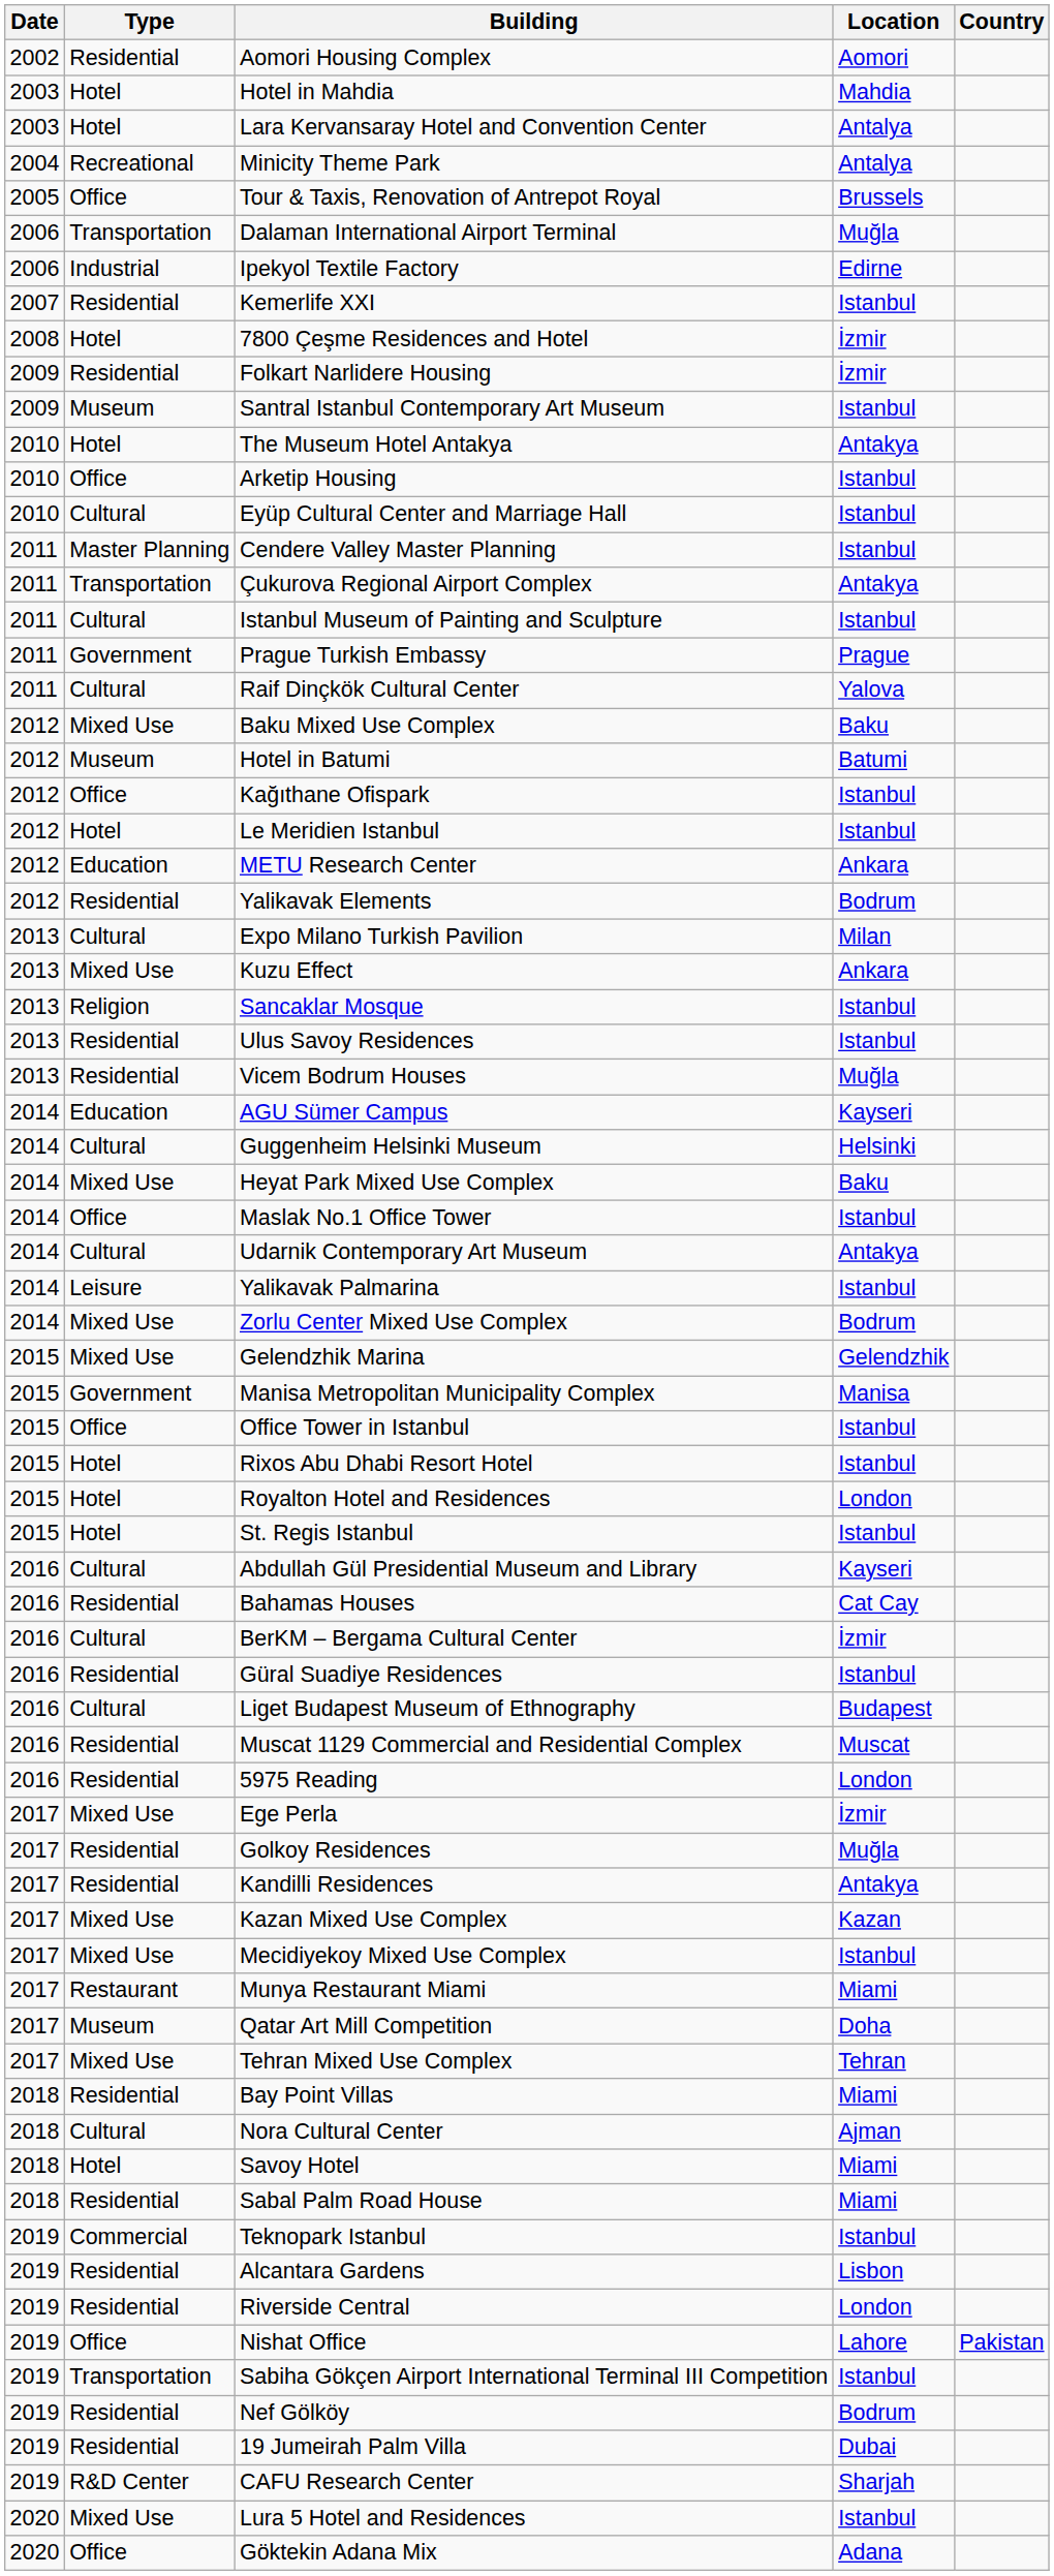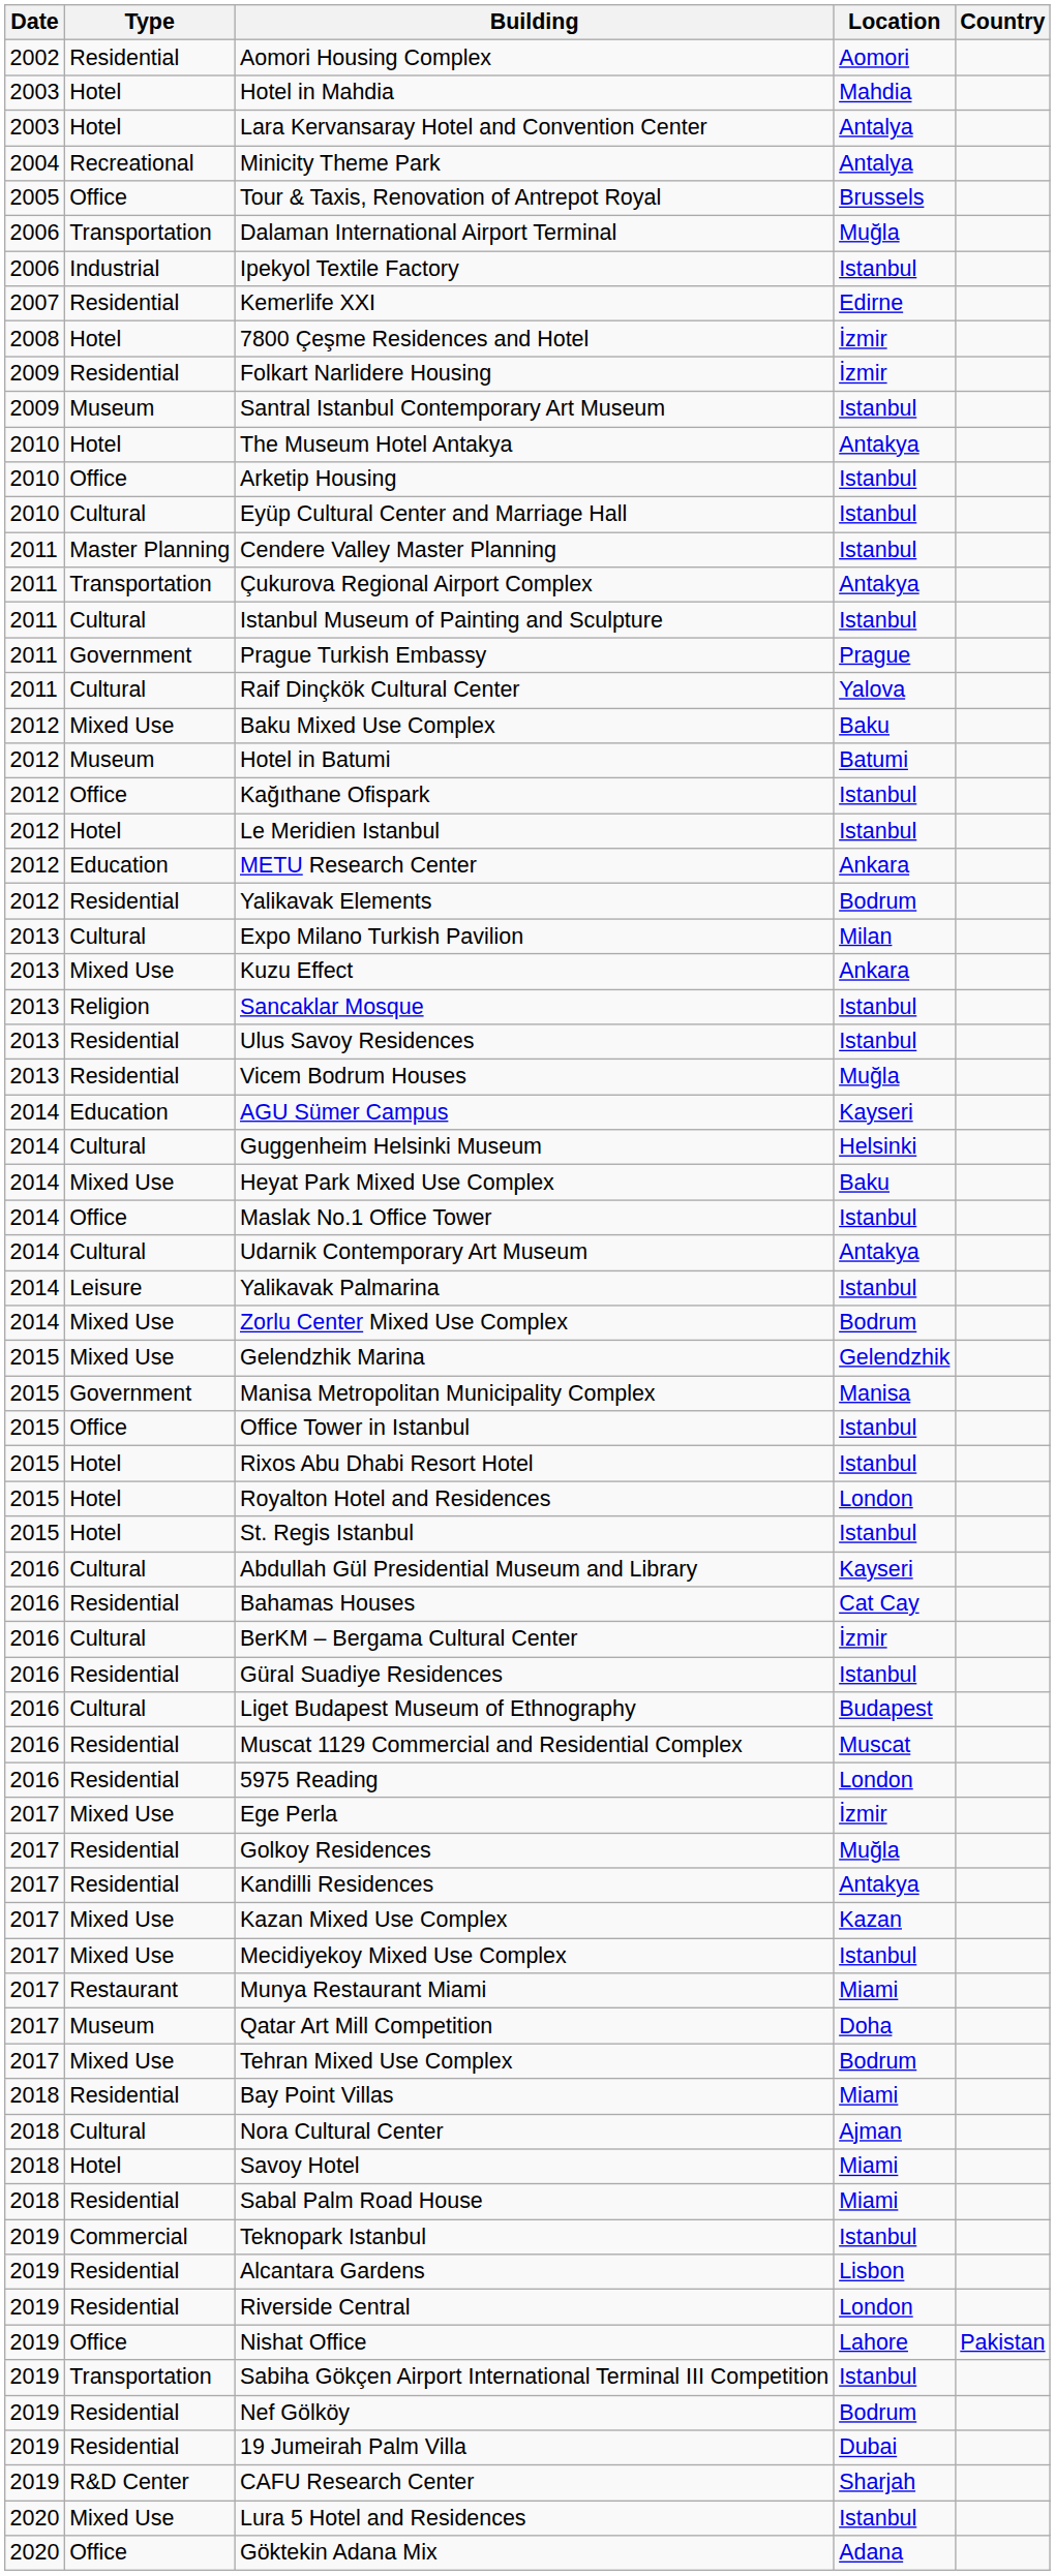Ipekyol Textile Factory | Location: Edirne -> Istanbul
Kemerlife XXI | Location: Istanbul -> Edirne
Tehran Mixed Use Complex | Location: Tehran -> Bodrum
